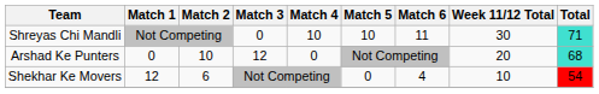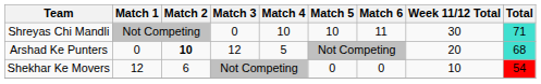Arshad Ke Punters | Match 2: normal -> bold
Arshad Ke Punters | Match 4: 0 -> 5
Shekhar Ke Movers | Match 6: 4 -> 0
